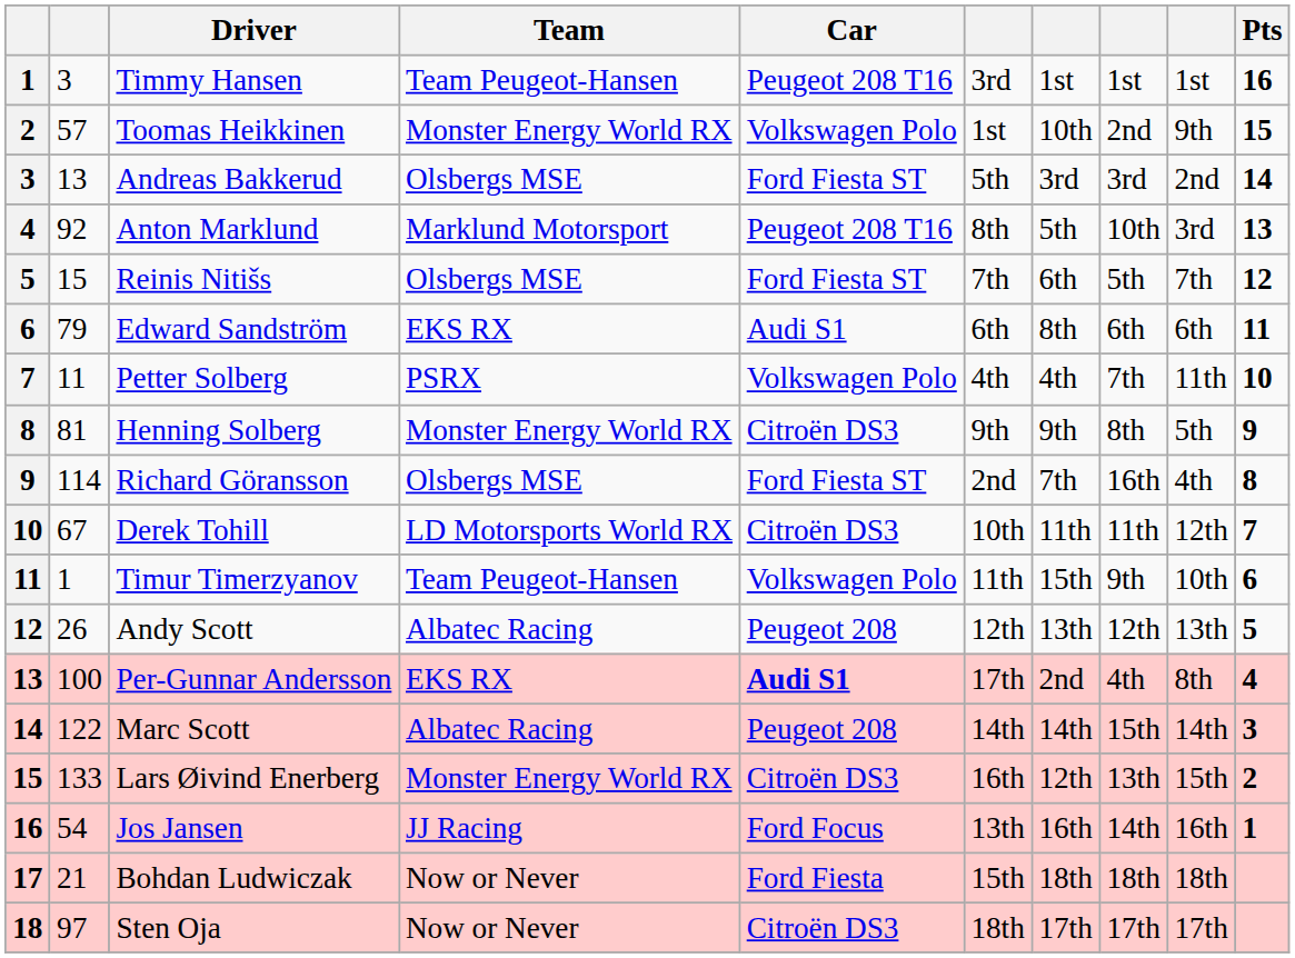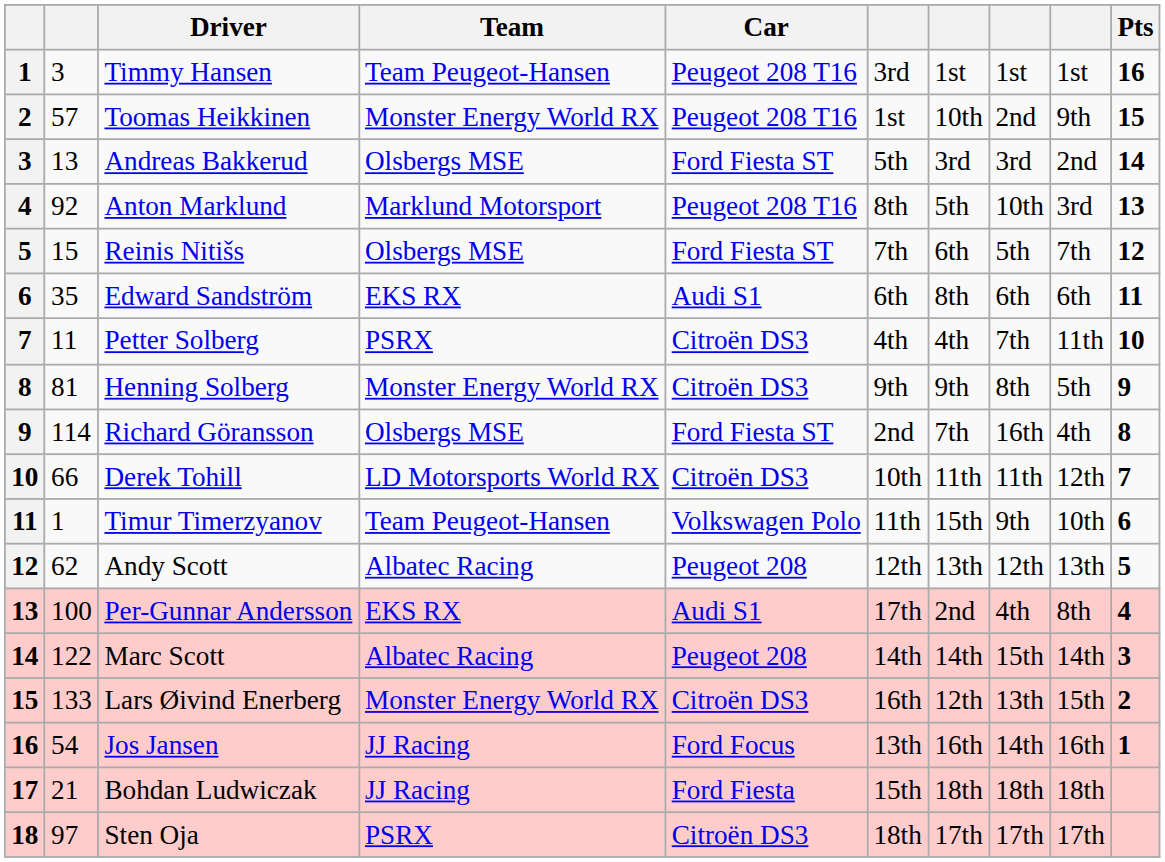Toomas Heikkinen | Car: Volkswagen Polo -> Peugeot 208 T16
Edward Sandström | column 2: 79 -> 35
Petter Solberg | Car: Volkswagen Polo -> Citroën DS3
Derek Tohill | column 2: 67 -> 66
Andy Scott | column 2: 26 -> 62
Per-Gunnar Andersson | Car: bold -> normal
Bohdan Ludwiczak | Team: Now or Never -> JJ Racing
Sten Oja | Team: Now or Never -> PSRX
